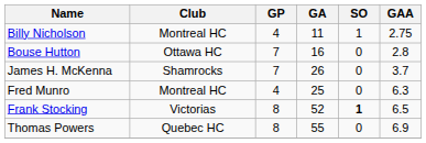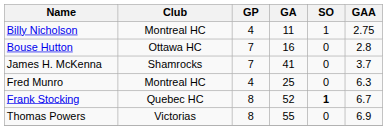James H. McKenna | GA: 26 -> 41
Frank Stocking | Club: Victorias -> Quebec HC
Frank Stocking | GAA: 6.5 -> 6.7
Thomas Powers | Club: Quebec HC -> Victorias
